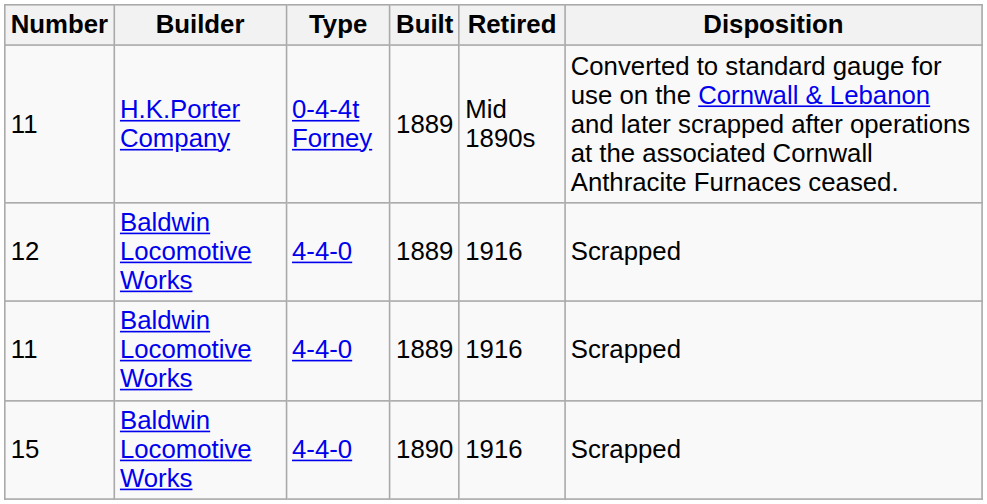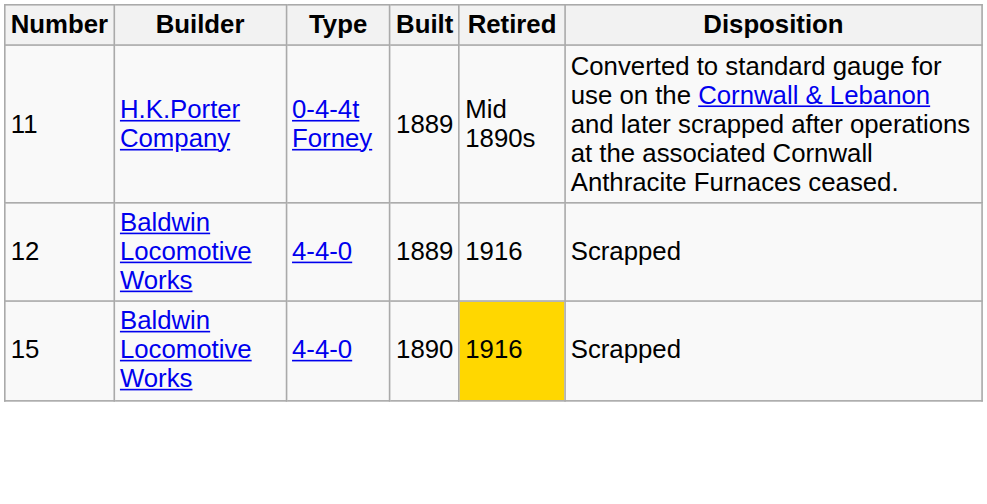- row: 11 | Baldwin Locomotive Works | 4-4-0 | 1889 | 1916 | Scrapped
15 | Retired: no background -> gold background
